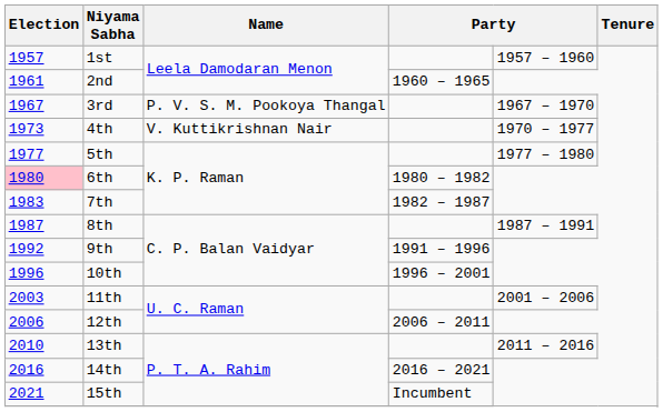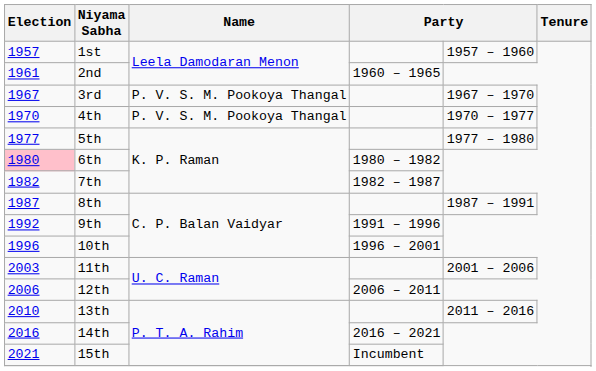4th | Election: 1973 -> 1970
4th | Name: V. Kuttikrishnan Nair -> P. V. S. M. Pookoya Thangal
7th | Election: 1983 -> 1982
